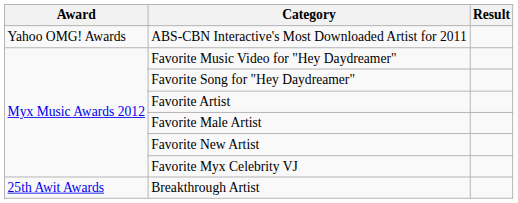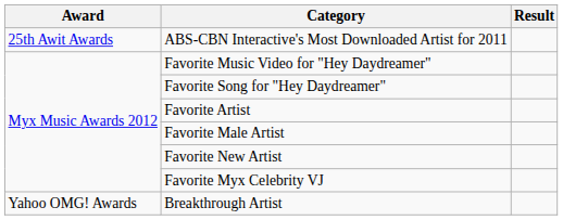ABS-CBN Interactive's Most Downloaded Artist for 2011 | Award: Yahoo OMG! Awards -> 25th Awit Awards
Breakthrough Artist | Award: 25th Awit Awards -> Yahoo OMG! Awards
